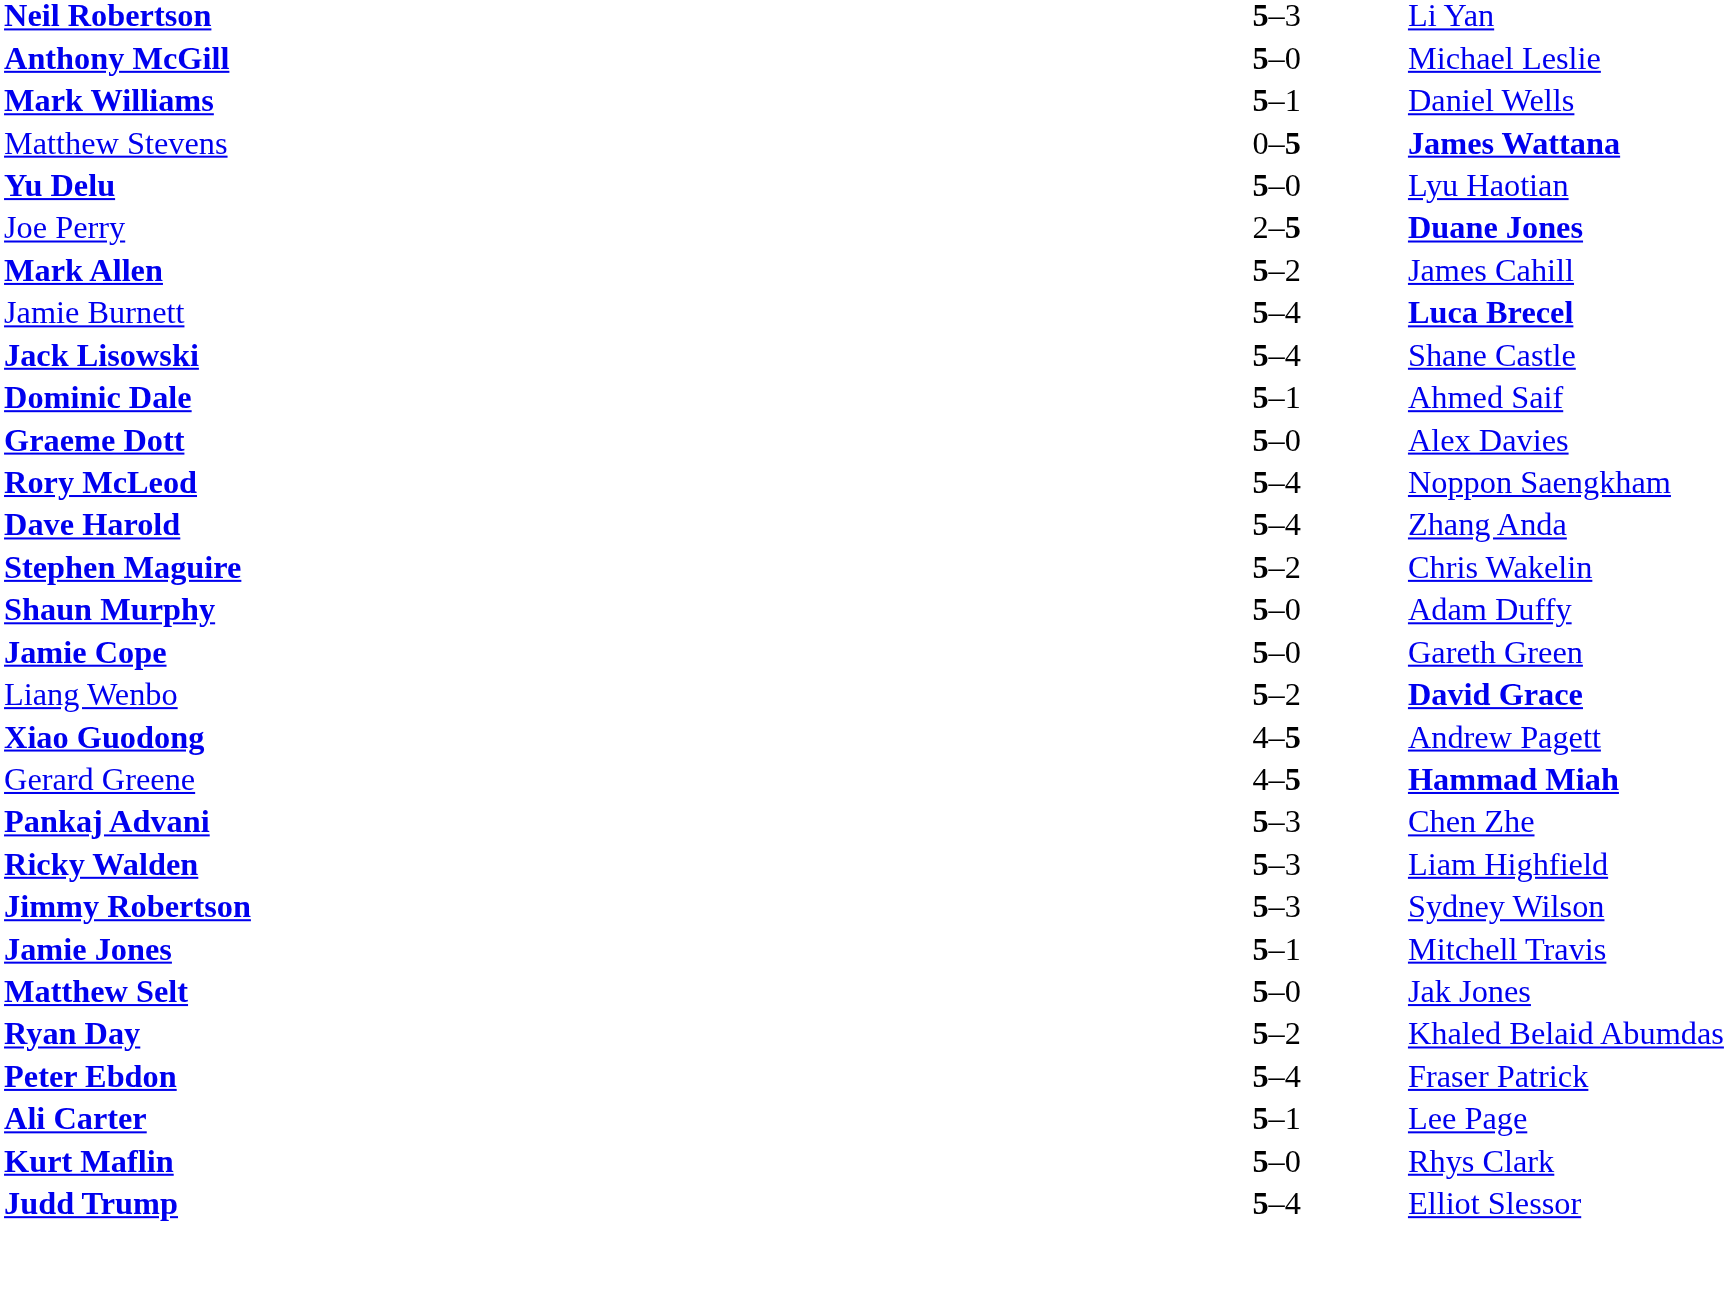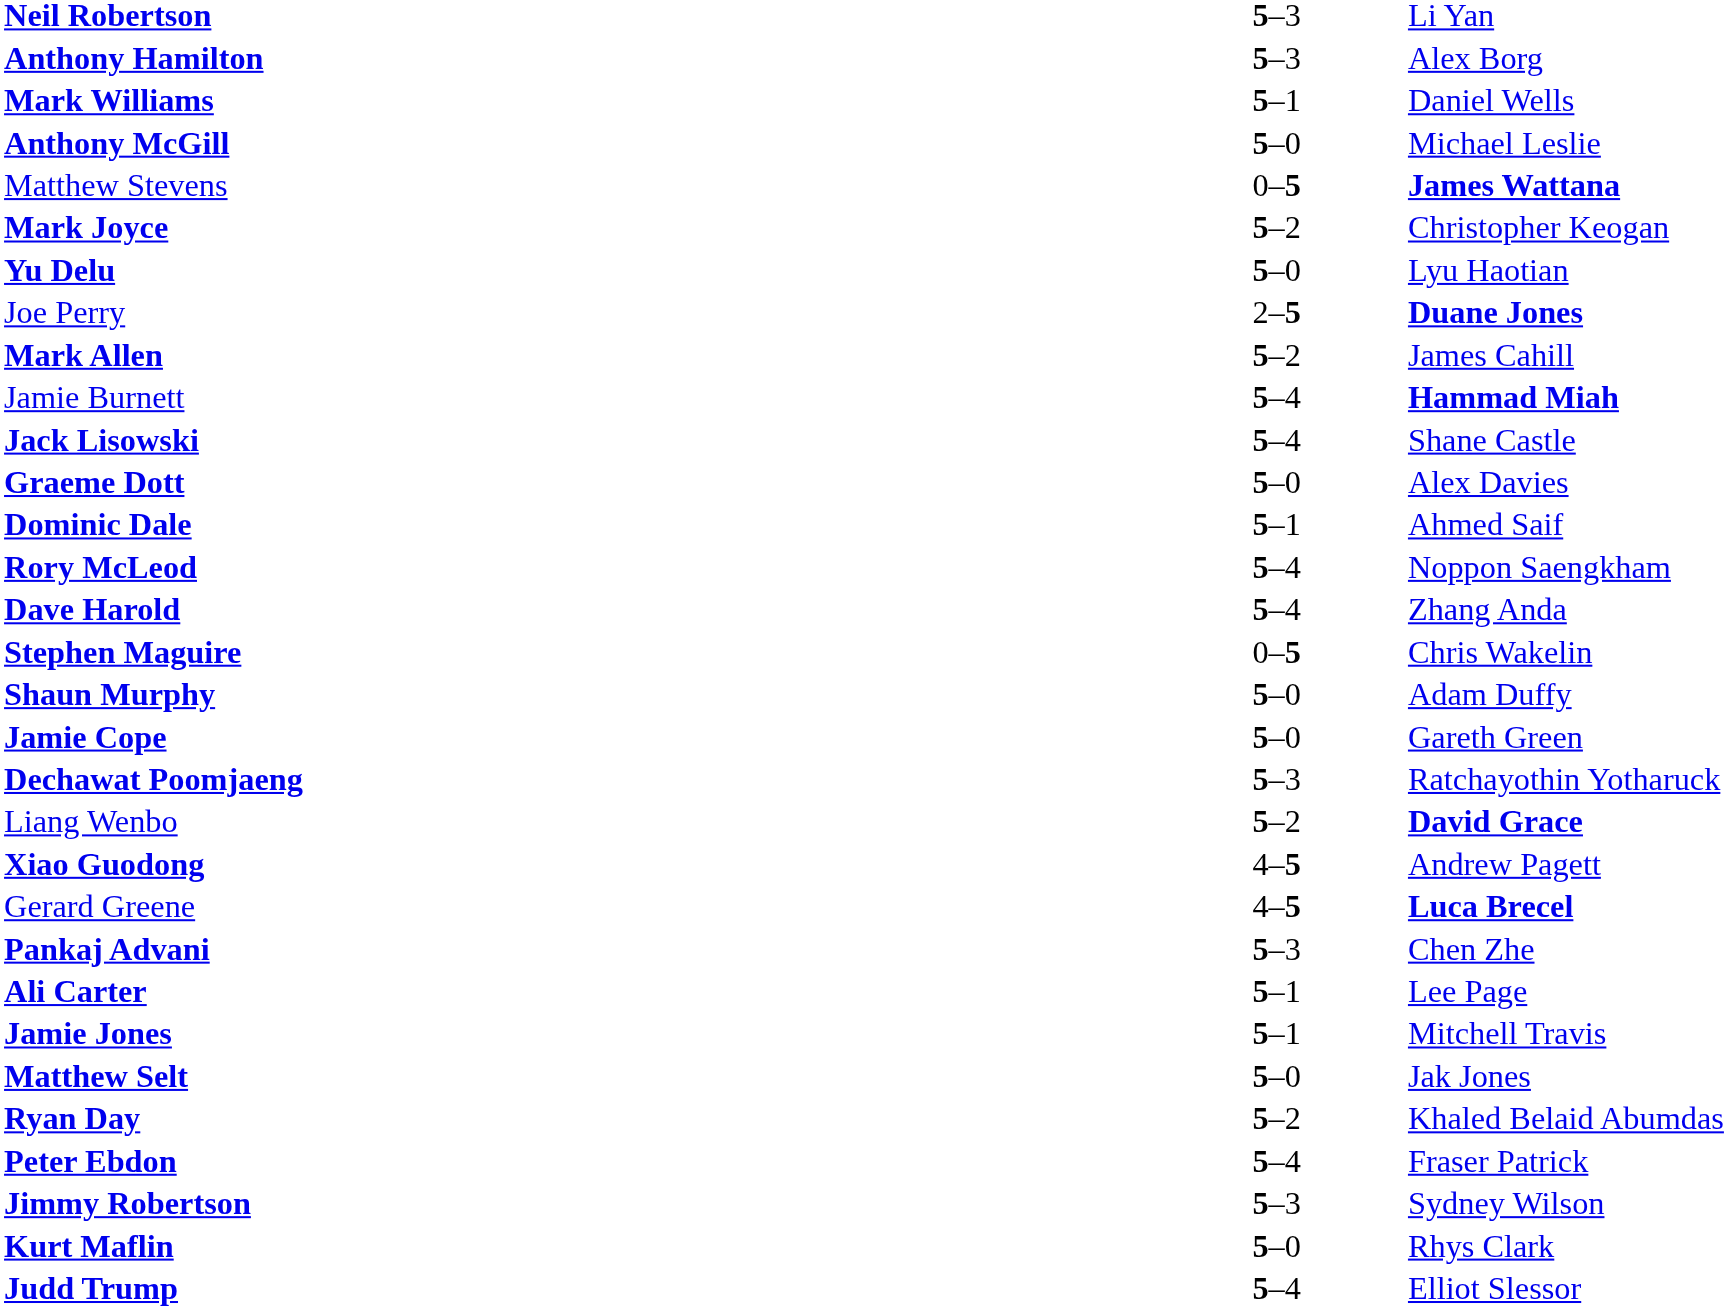+ row: Anthony Hamilton | 5–3 | Alex Borg
rows swapped: Anthony McGill <-> Mark Williams
+ row: Mark Joyce | 5–2 | Christopher Keogan
Jamie Burnett | column 3: Luca Brecel -> Hammad Miah
rows swapped: Dominic Dale <-> Graeme Dott
Stephen Maguire | column 2: 5–2 -> 0–5
+ row: Dechawat Poomjaeng | 5–3 | Ratchayothin Yotharuck
Gerard Greene | column 3: Hammad Miah -> Luca Brecel
- row: Ricky Walden | 5–3 | Liam Highfield
rows swapped: Ali Carter <-> Jimmy Robertson
